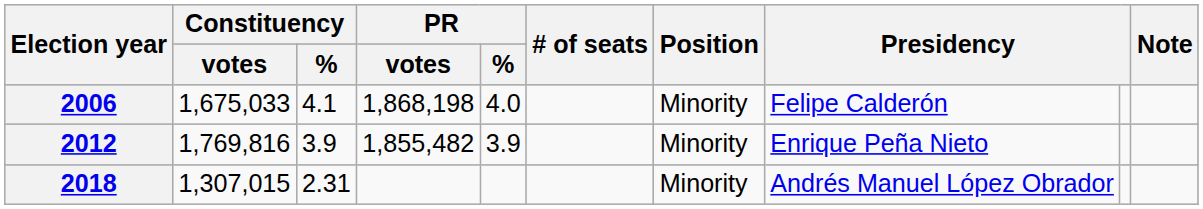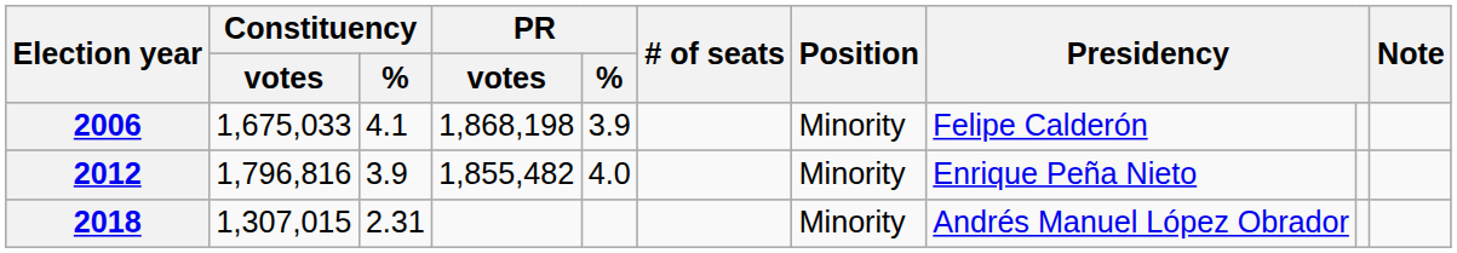2006 | PR / %: 4.0 -> 3.9
2012 | Constituency / votes: 1,769,816 -> 1,796,816
2012 | PR / %: 3.9 -> 4.0
